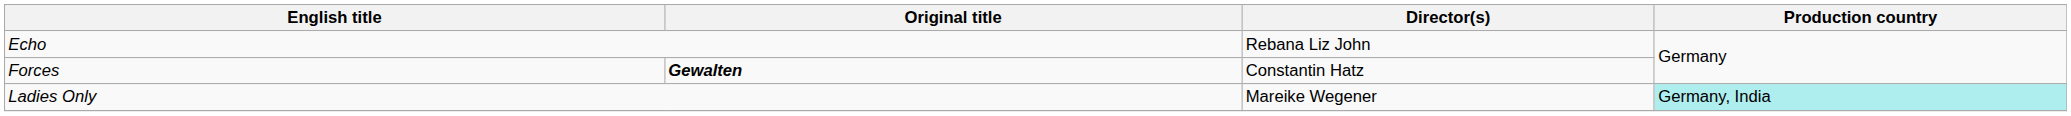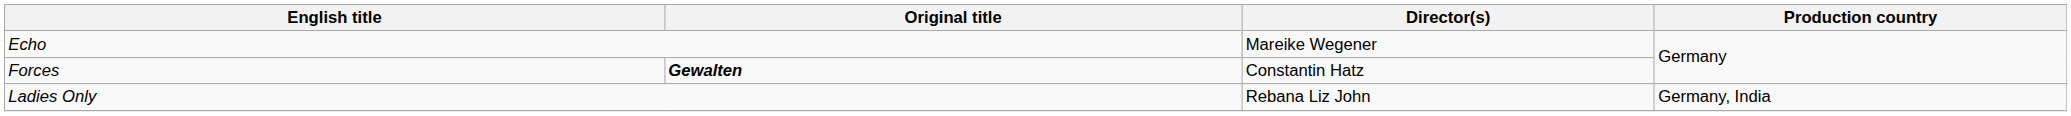Echo | Director(s): Rebana Liz John -> Mareike Wegener
Ladies Only | Director(s): Mareike Wegener -> Rebana Liz John
Ladies Only | Production country: paleturquoise background -> no background
